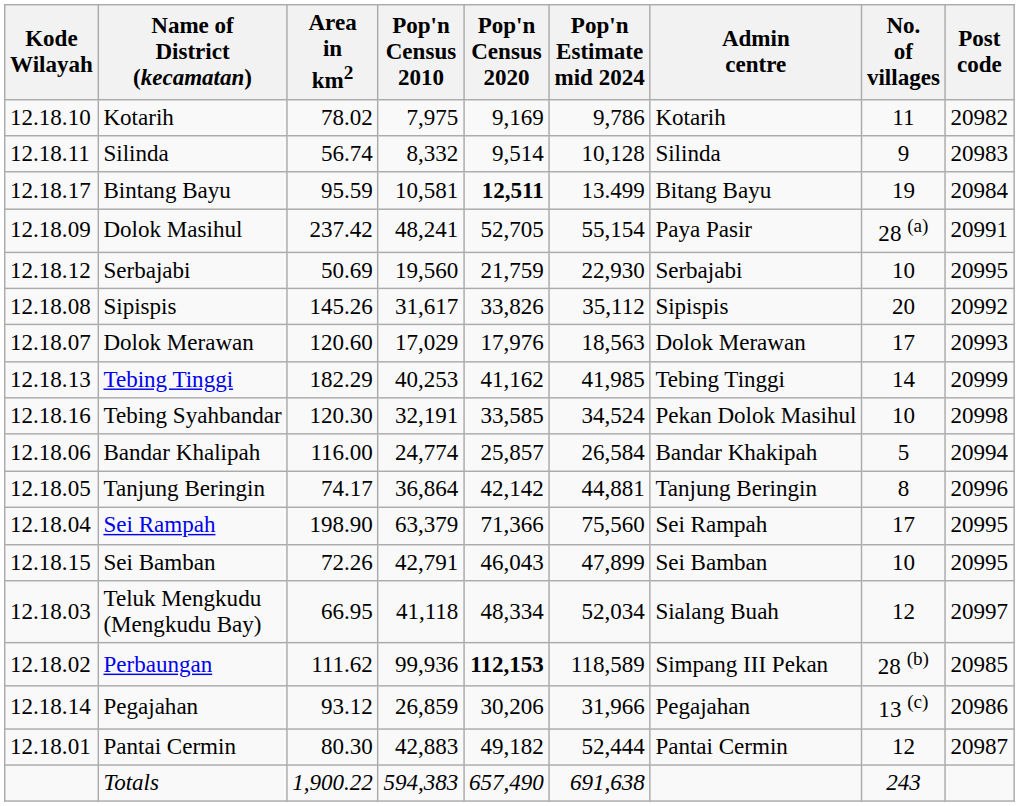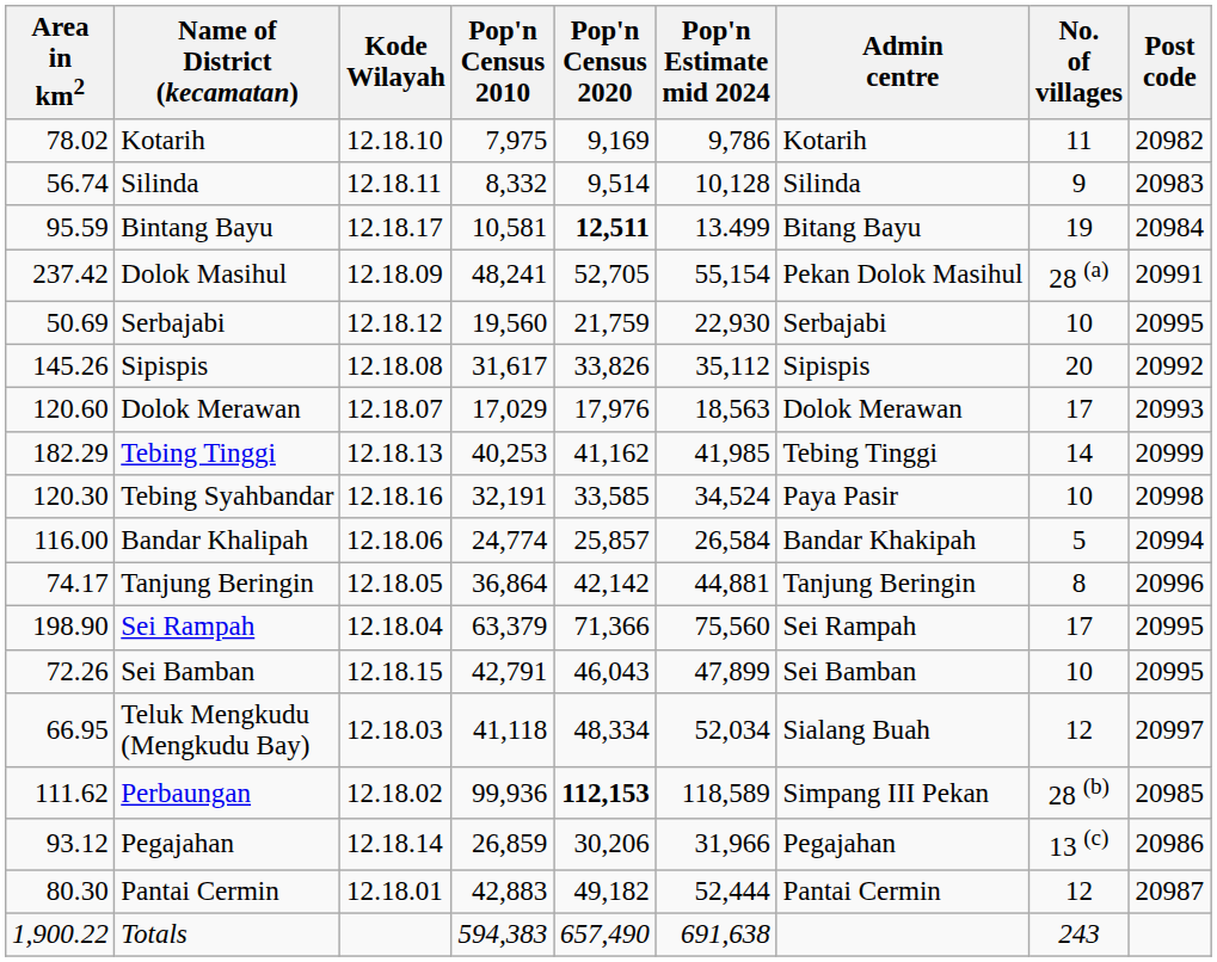columns swapped: Kode Wilayah <-> Area in km2
Dolok Masihul | Admin centre: Paya Pasir -> Pekan Dolok Masihul
Tebing Syahbandar | Admin centre: Pekan Dolok Masihul -> Paya Pasir
